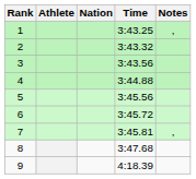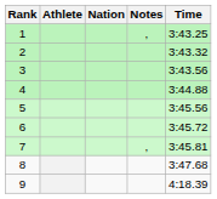columns swapped: Time <-> Notes
